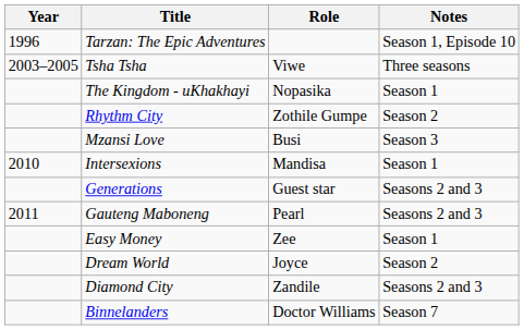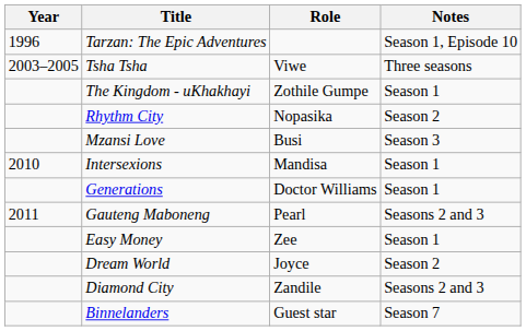The Kingdom - uKhakhayi | Role: Nopasika -> Zothile Gumpe
Rhythm City | Role: Zothile Gumpe -> Nopasika
Generations | Role: Guest star -> Doctor Williams
Generations | Notes: Seasons 2 and 3 -> Season 1
Binnelanders | Role: Doctor Williams -> Guest star
